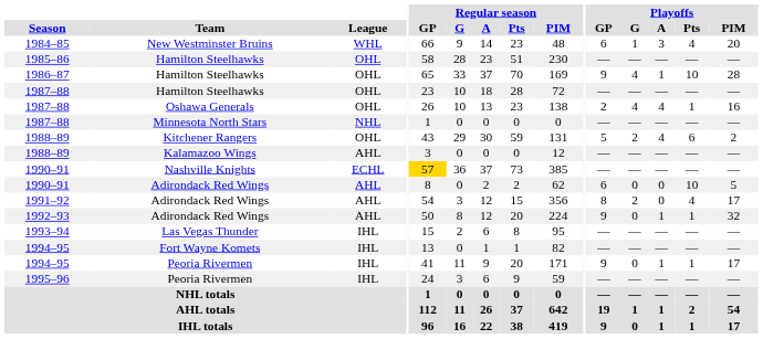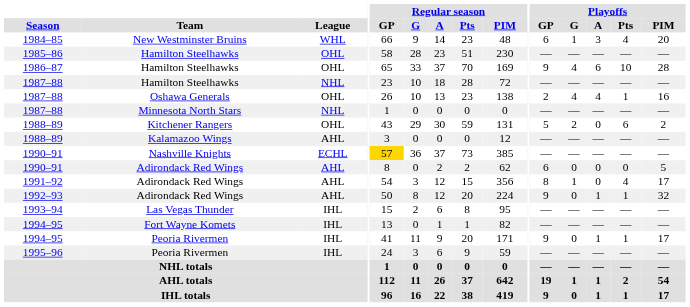1986–87 | Playoffs / A: 1 -> 6
1987–88 / Hamilton Steelhawks | League: OHL -> NHL
1988–89 / Kitchener Rangers | Playoffs / A: 4 -> 0
1990–91 / Adirondack Red Wings | Playoffs / Pts: 10 -> 0
1991–92 | Playoffs / G: 2 -> 1
